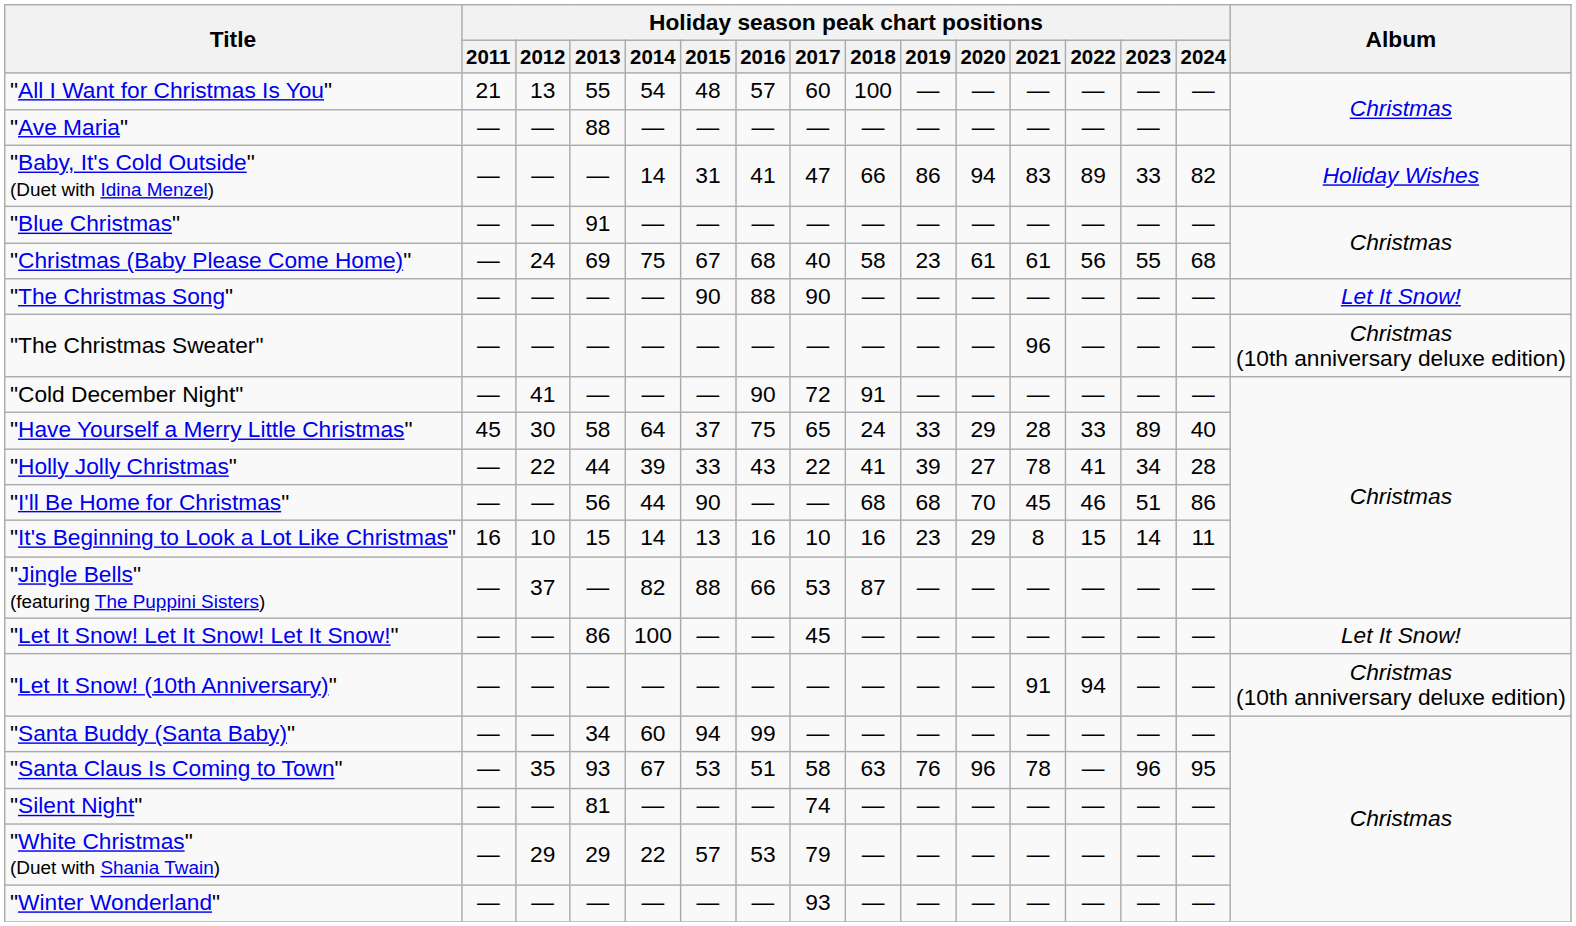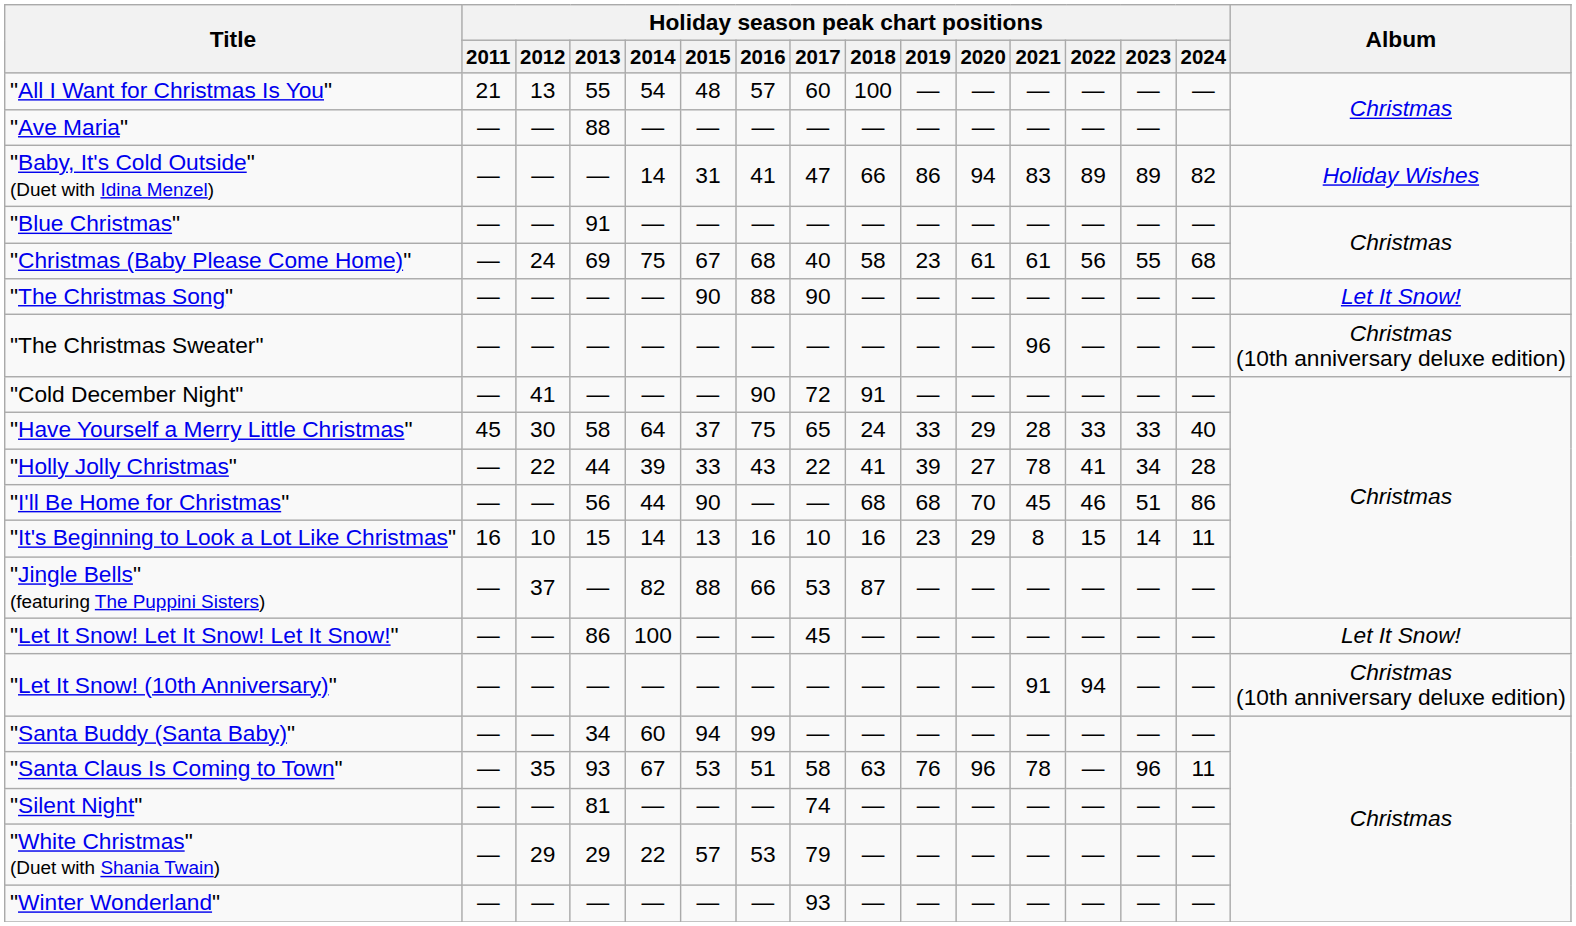"Baby, It's Cold Outside" (Duet with Idina Menzel) | Holiday season peak chart positions / 2023: 33 -> 89
"Have Yourself a Merry Little Christmas" | Holiday season peak chart positions / 2023: 89 -> 33
"Santa Claus Is Coming to Town" | Holiday season peak chart positions / 2024: 95 -> 11
